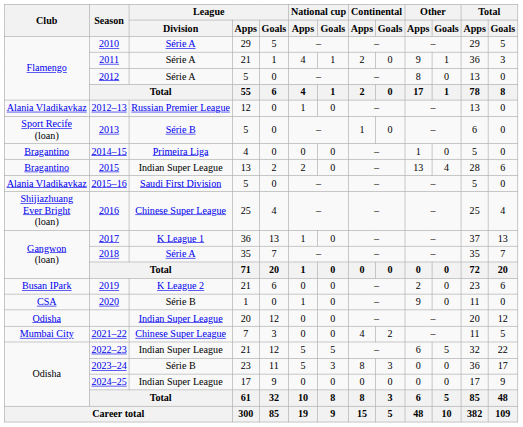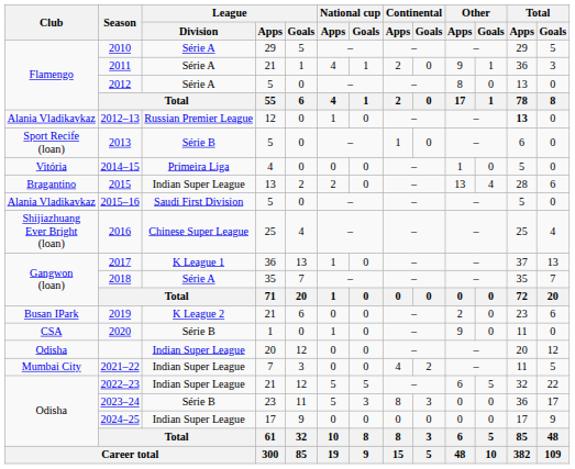2012–13 | Total / Apps: normal -> bold
2014–15 | Club: Bragantino -> Vitória
2021–22 | League / Division: Chinese Super League -> Indian Super League
